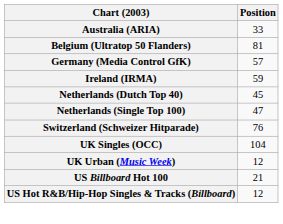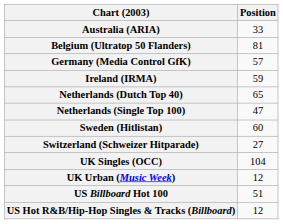Netherlands (Dutch Top 40) | Position: 45 -> 65
+ row: Sweden (Hitlistan) | 60
Switzerland (Schweizer Hitparade) | Position: 76 -> 27
US Billboard Hot 100 | Position: 21 -> 51
